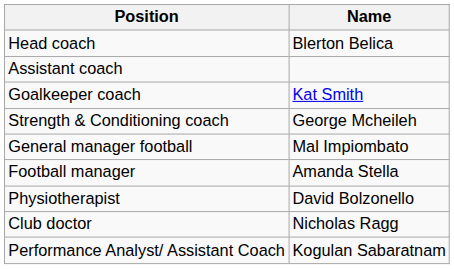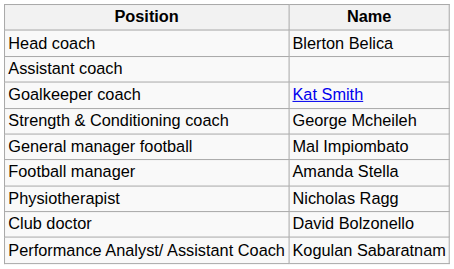Physiotherapist | Name: David Bolzonello -> Nicholas Ragg
Club doctor | Name: Nicholas Ragg -> David Bolzonello
